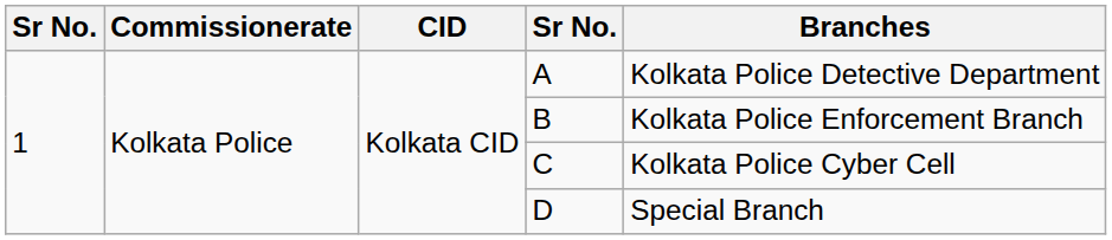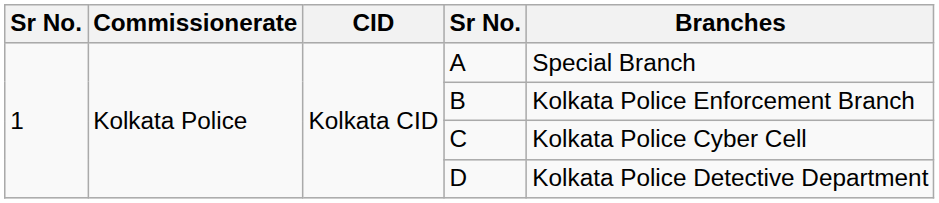A | Branches: Kolkata Police Detective Department -> Special Branch
D | Branches: Special Branch -> Kolkata Police Detective Department
